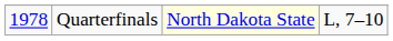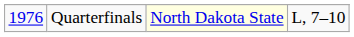Quarterfinals | column 1: 1978 -> 1976
